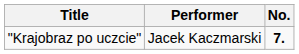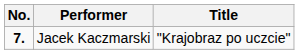columns swapped: No. <-> Title
